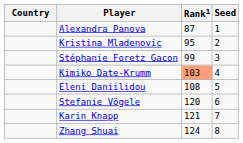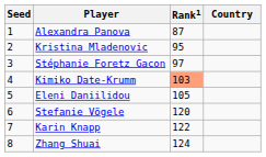columns swapped: Country <-> Seed
Stéphanie Foretz Gacon | Rank1: 99 -> 97
Eleni Daniilidou | Rank1: 108 -> 105
Karin Knapp | Rank1: 121 -> 122
